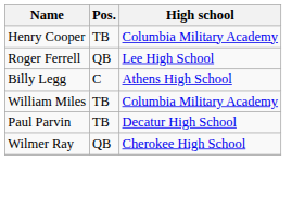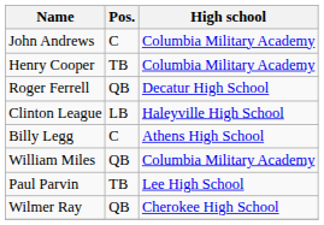+ row: John Andrews | C | Columbia Military Academy
Roger Ferrell | High school: Lee High School -> Decatur High School
+ row: Clinton League | LB | Haleyville High School
William Miles | Pos.: TB -> QB
Paul Parvin | High school: Decatur High School -> Lee High School
